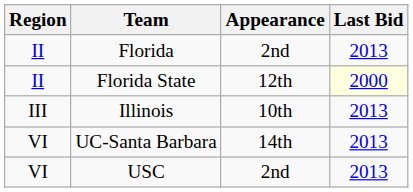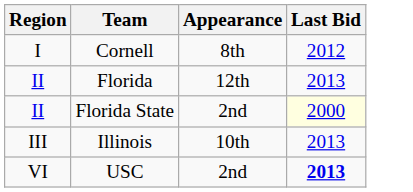+ row: I | Cornell | 8th | 2012
Florida | Appearance: 2nd -> 12th
Florida State | Appearance: 12th -> 2nd
- row: VI | UC-Santa Barbara | 14th | 2013
USC | Last Bid: normal -> bold
